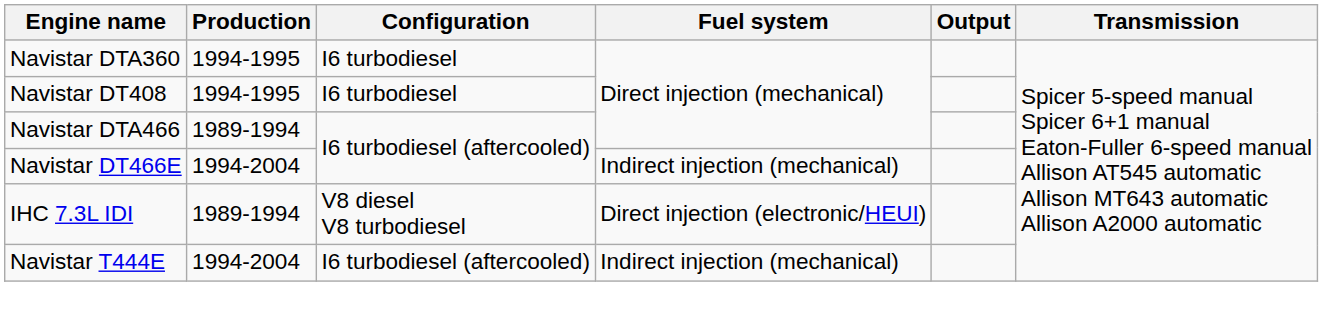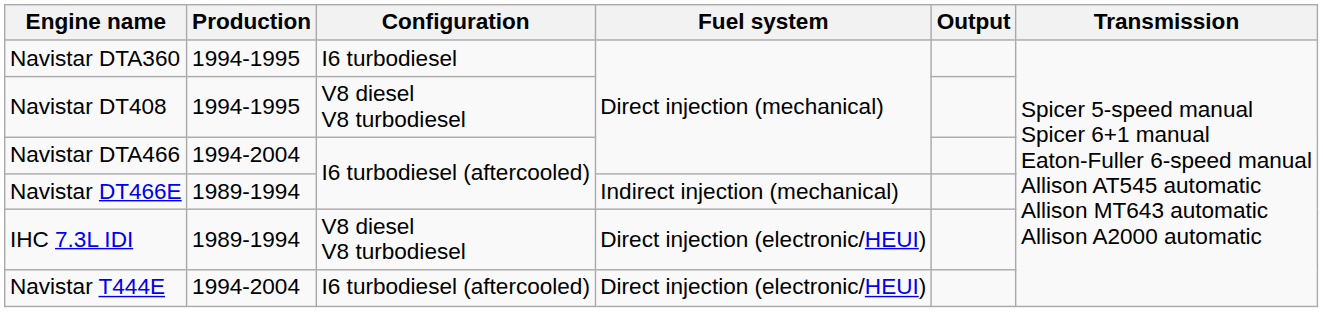Navistar DT408 | Configuration: I6 turbodiesel -> V8 diesel V8 turbodiesel
Navistar DTA466 | Production: 1989-1994 -> 1994-2004
Navistar DT466E | Production: 1994-2004 -> 1989-1994
Navistar T444E | Fuel system: Indirect injection (mechanical) -> Direct injection (electronic/HEUI)
